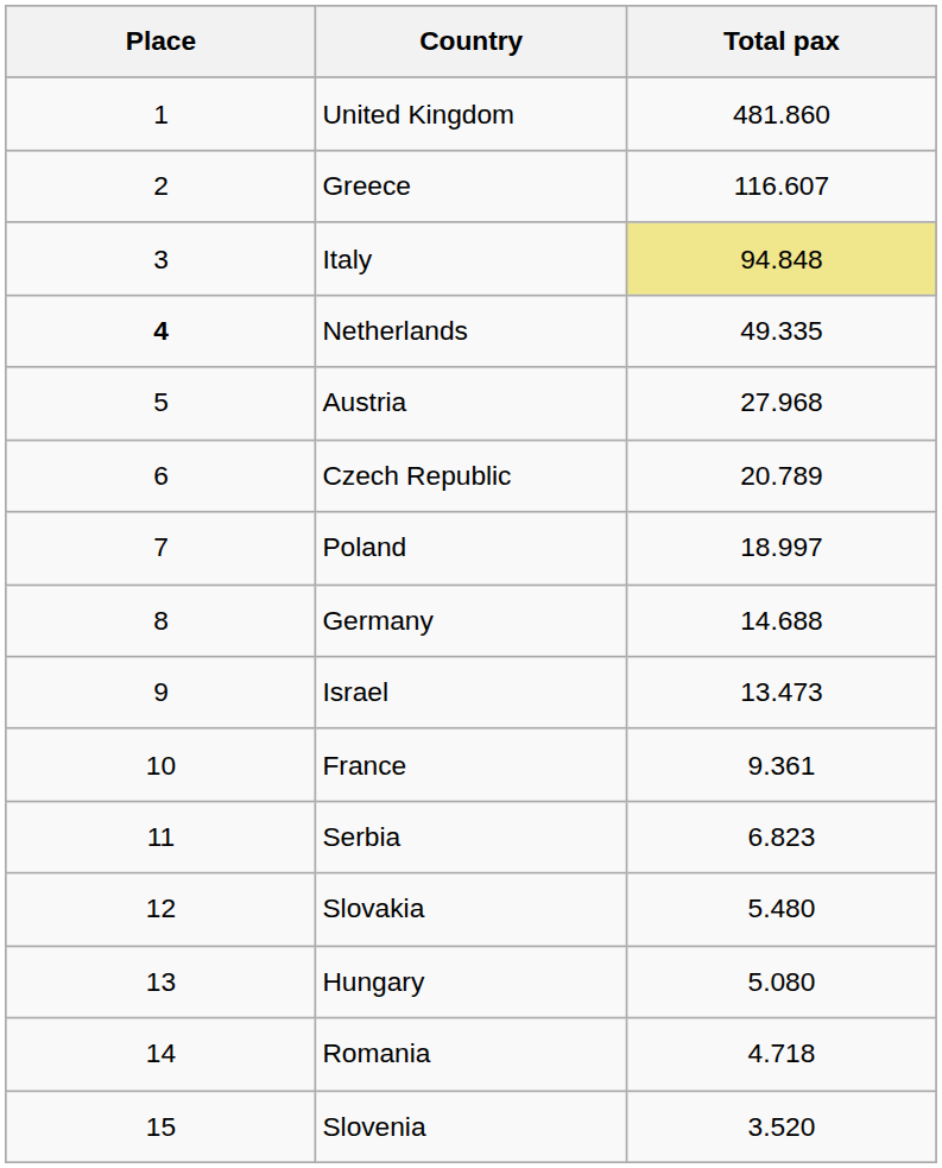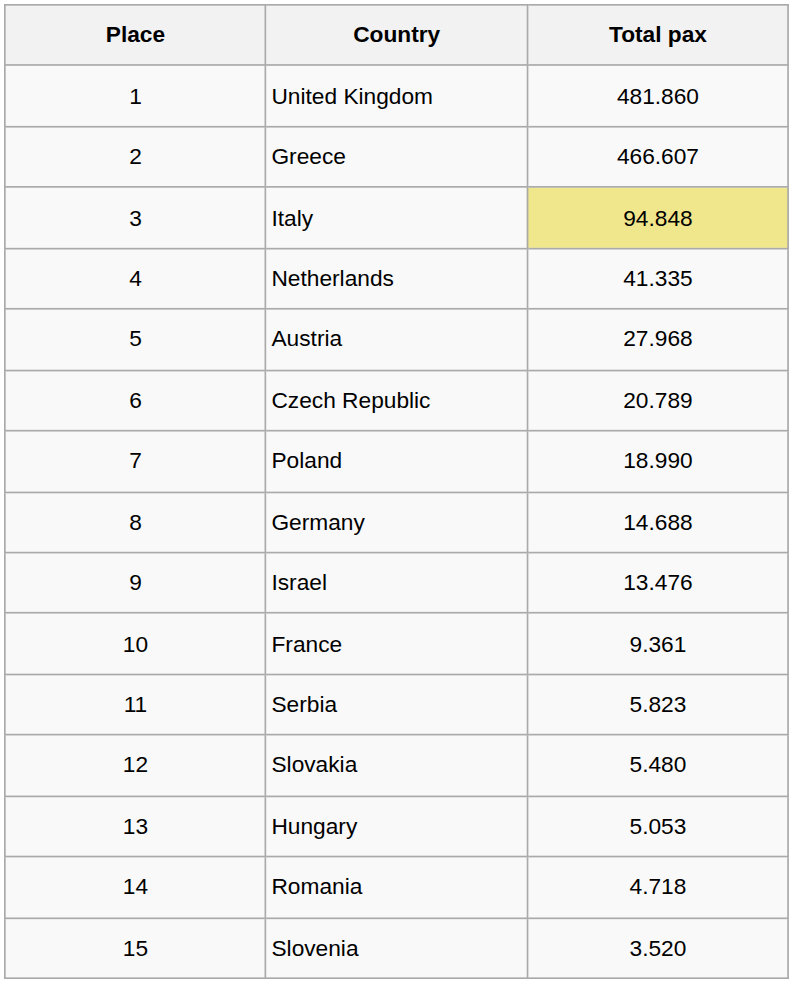Greece | Total pax: 116.607 -> 466.607
Netherlands | Place: bold -> normal
Netherlands | Total pax: 49.335 -> 41.335
Poland | Total pax: 18.997 -> 18.990
Israel | Total pax: 13.473 -> 13.476
Serbia | Total pax: 6.823 -> 5.823
Hungary | Total pax: 5.080 -> 5.053
